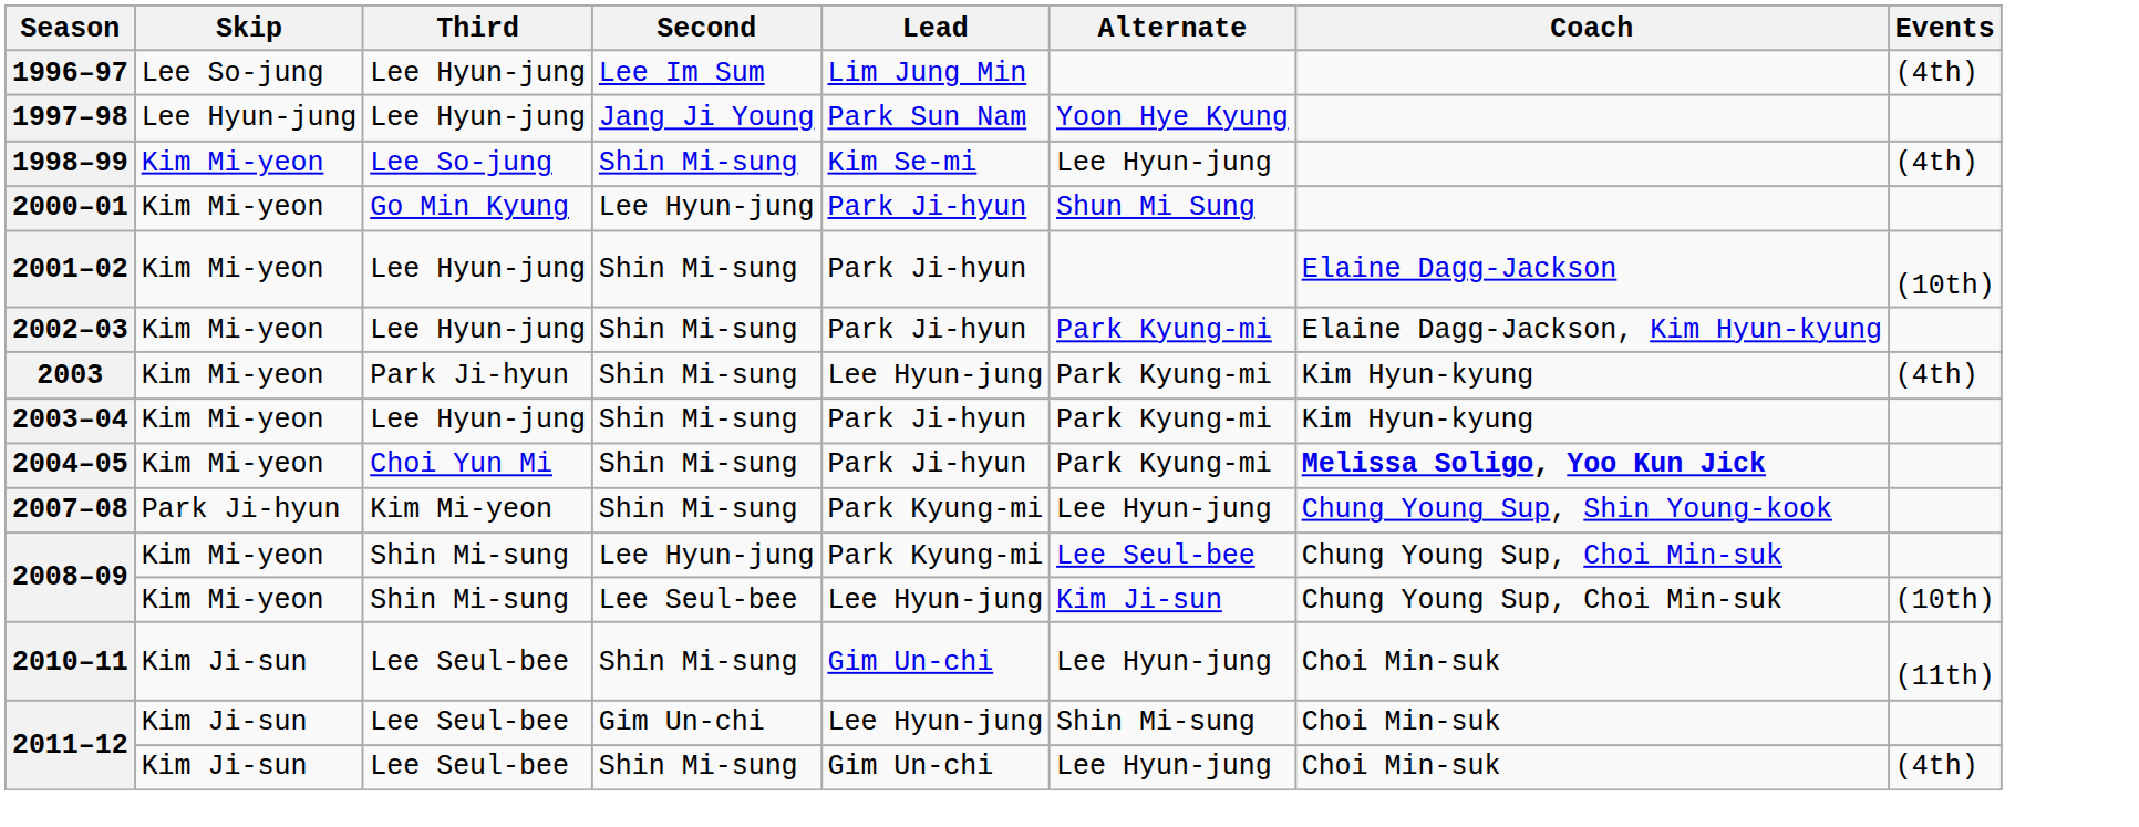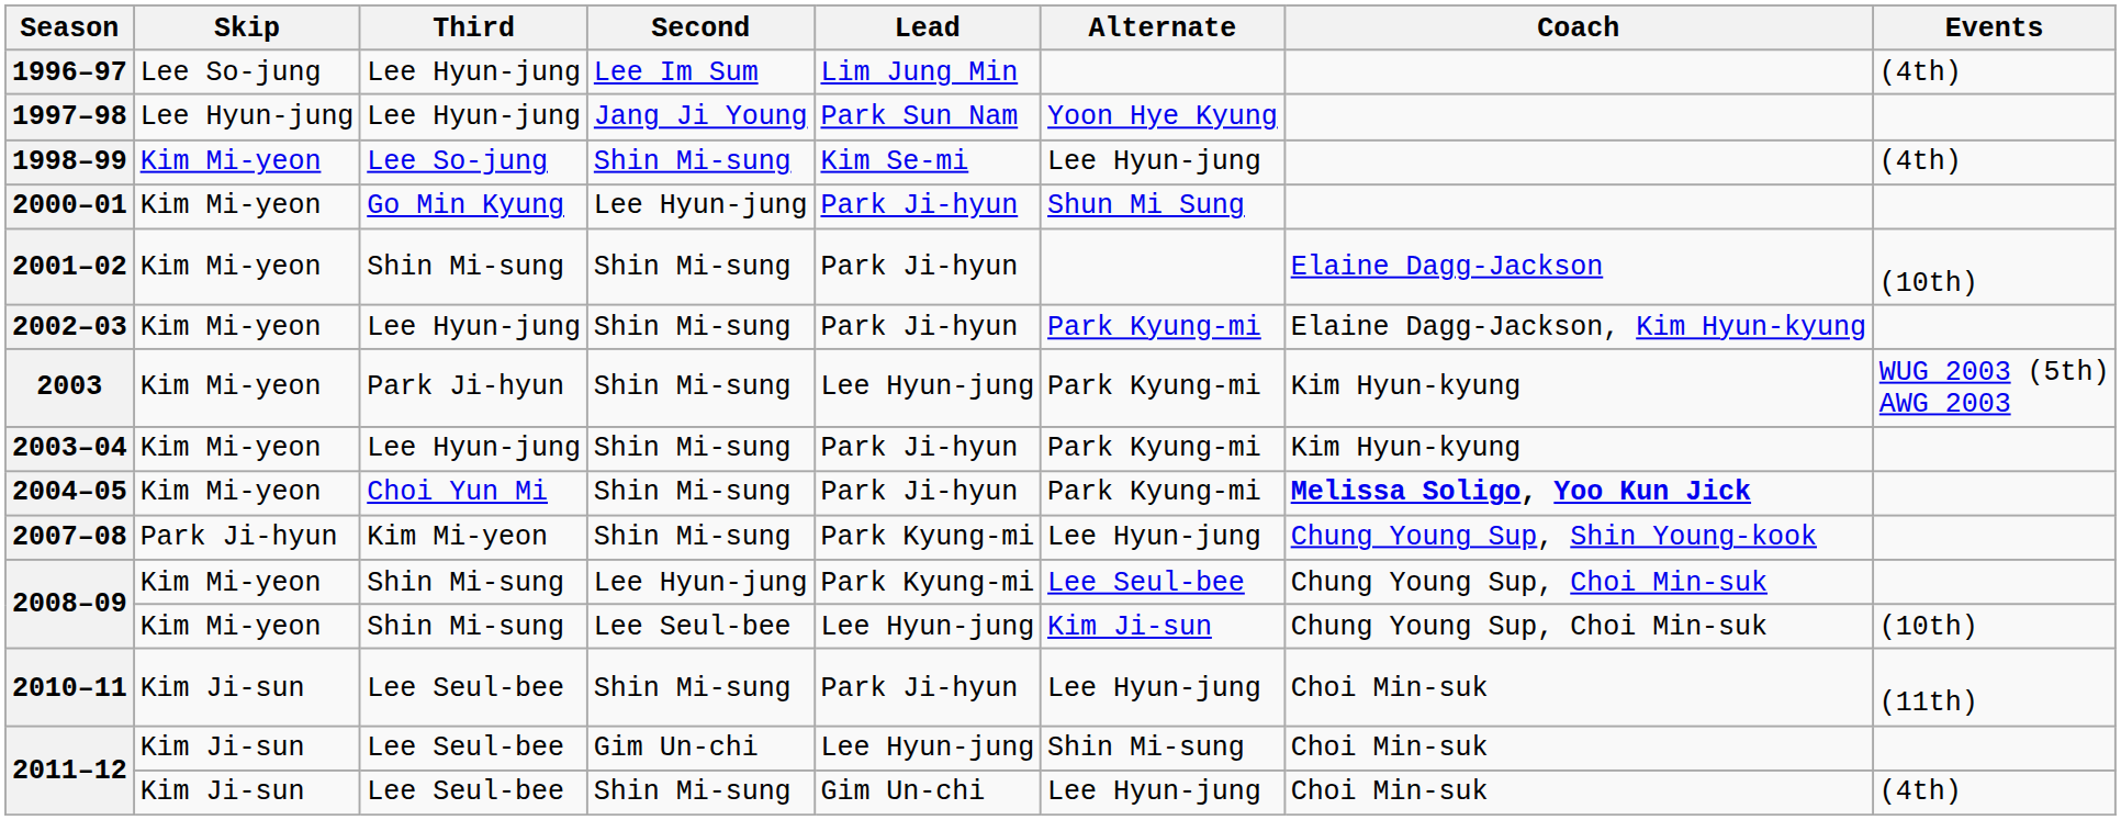2001–02 | Third: Lee Hyun-jung -> Shin Mi-sung
2003 | Events: (4th) -> WUG 2003 (5th) AWG 2003
2010–11 | Lead: Gim Un-chi -> Park Ji-hyun
